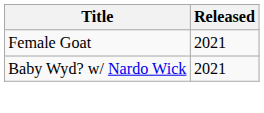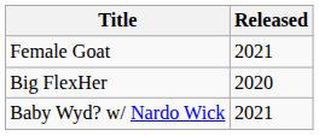+ row: Big FlexHer | 2020
